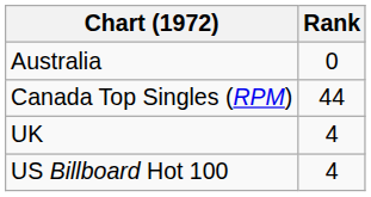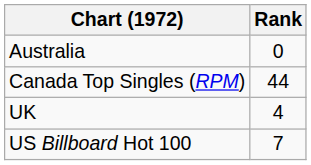US Billboard Hot 100 | Rank: 4 -> 7
